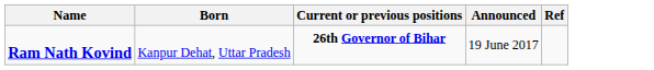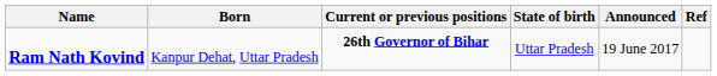+ column: State of birth | Uttar Pradesh
